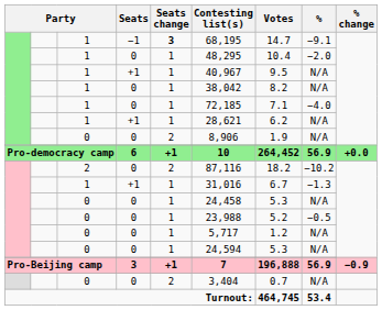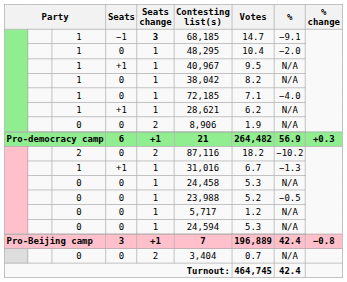1 / −1 | Contesting list(s): 68,195 -> 68,185
Pro-democracy camp | Contesting list(s): 10 -> 21
Pro-democracy camp | Votes: 264,452 -> 264,482
Pro-democracy camp | % change: +0.0 -> +0.3
Pro-Beijing camp | Votes: 196,888 -> 196,889
Pro-Beijing camp | %: 56.9 -> 42.4
Pro-Beijing camp | % change: −0.9 -> −0.8
Turnout: | %: 53.4 -> 42.4
